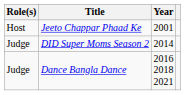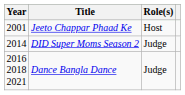columns swapped: Year <-> Role(s)
